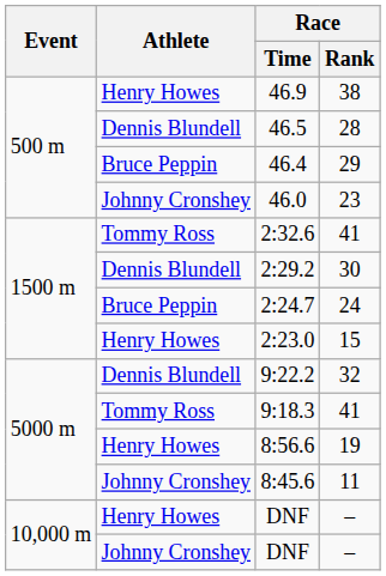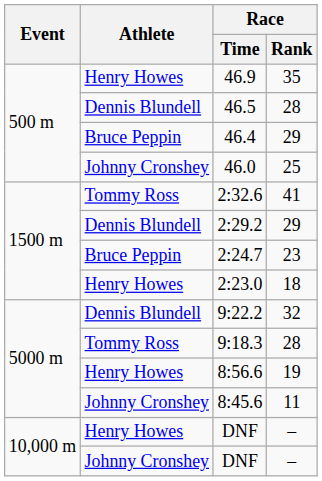46.9 | Race / Rank: 38 -> 35
46.0 | Race / Rank: 23 -> 25
2:29.2 | Race / Rank: 30 -> 29
2:24.7 | Race / Rank: 24 -> 23
2:23.0 | Race / Rank: 15 -> 18
9:18.3 | Race / Rank: 41 -> 28
